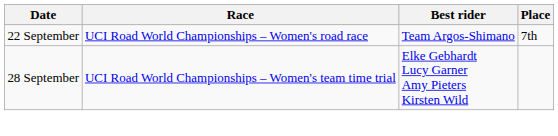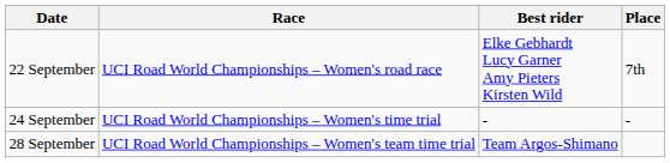22 September | Best rider: Team Argos-Shimano -> Elke Gebhardt Lucy Garner Amy Pieters Kirsten Wild
+ row: 24 September | UCI Road World Championships – Women's time trial | - | -
28 September | Best rider: Elke Gebhardt Lucy Garner Amy Pieters Kirsten Wild -> Team Argos-Shimano
